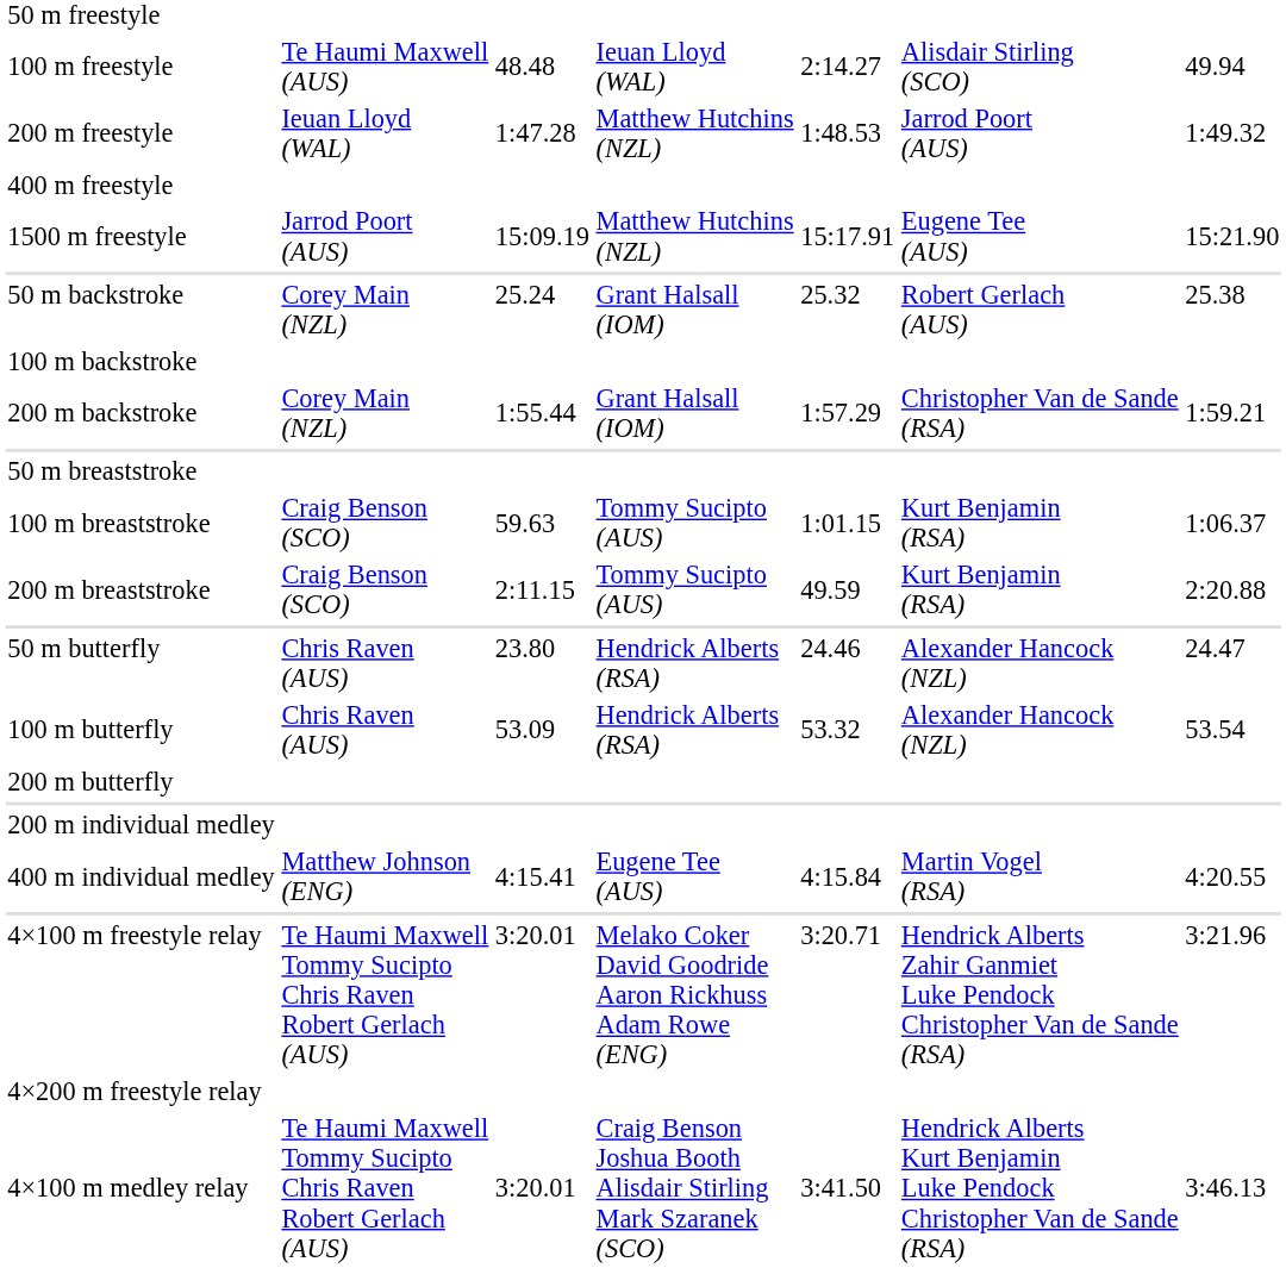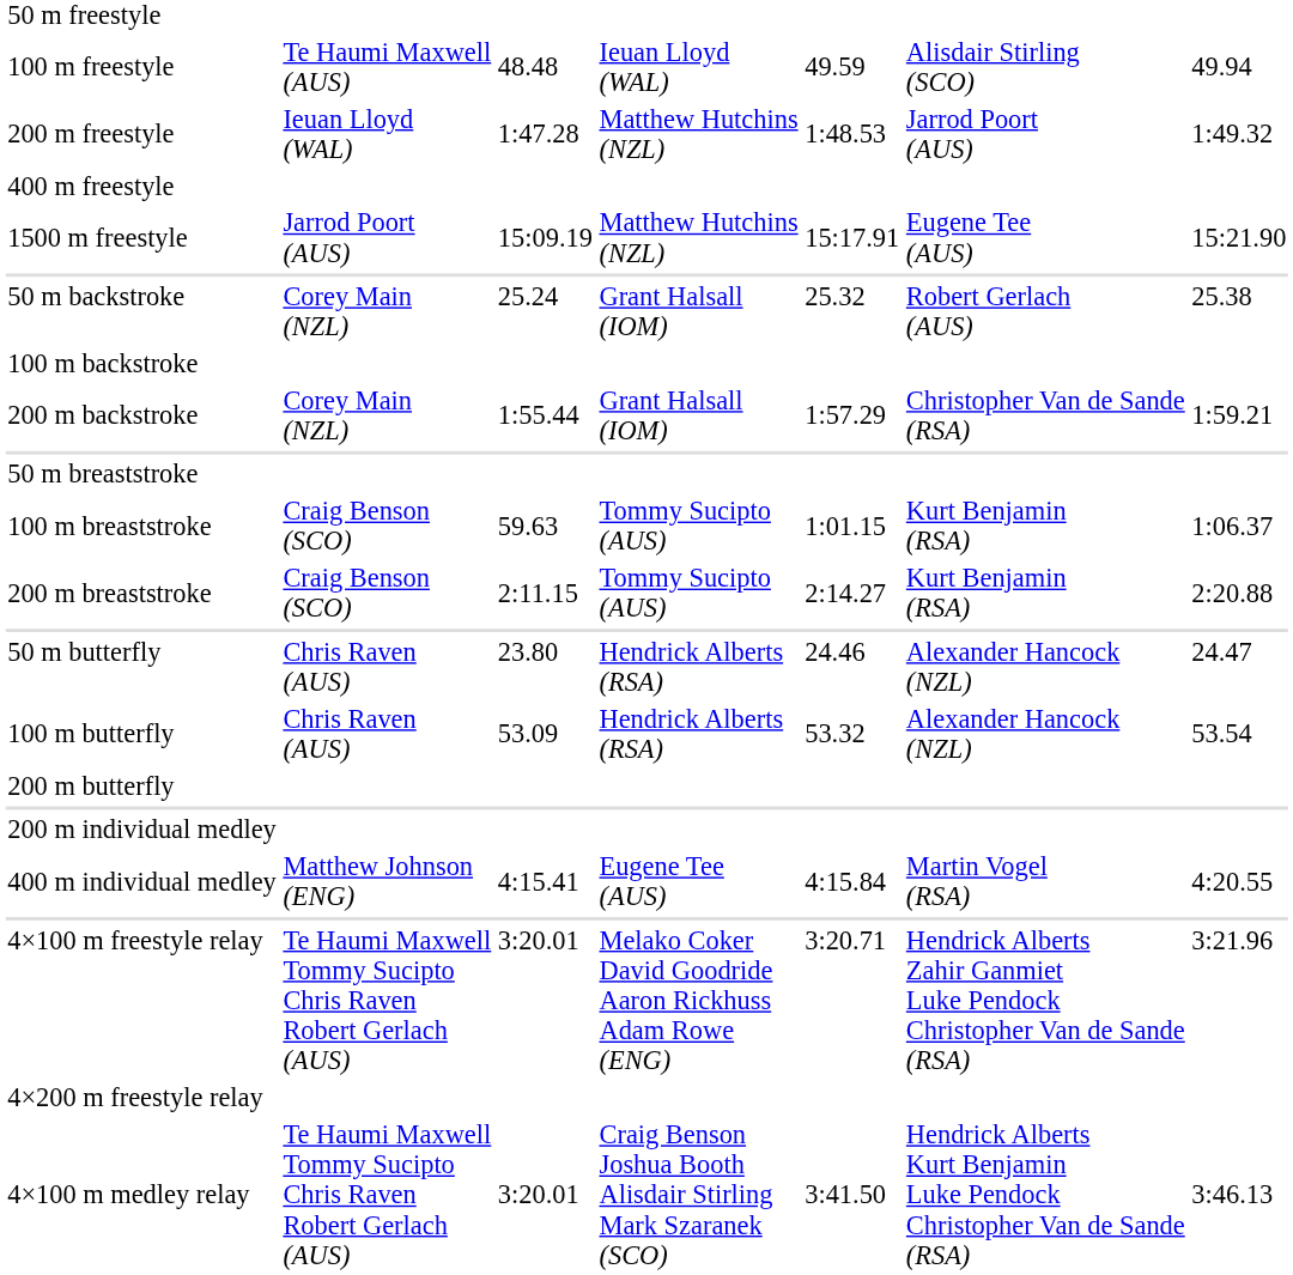100 m freestyle | column 5: 2:14.27 -> 49.59
200 m breaststroke | column 5: 49.59 -> 2:14.27
